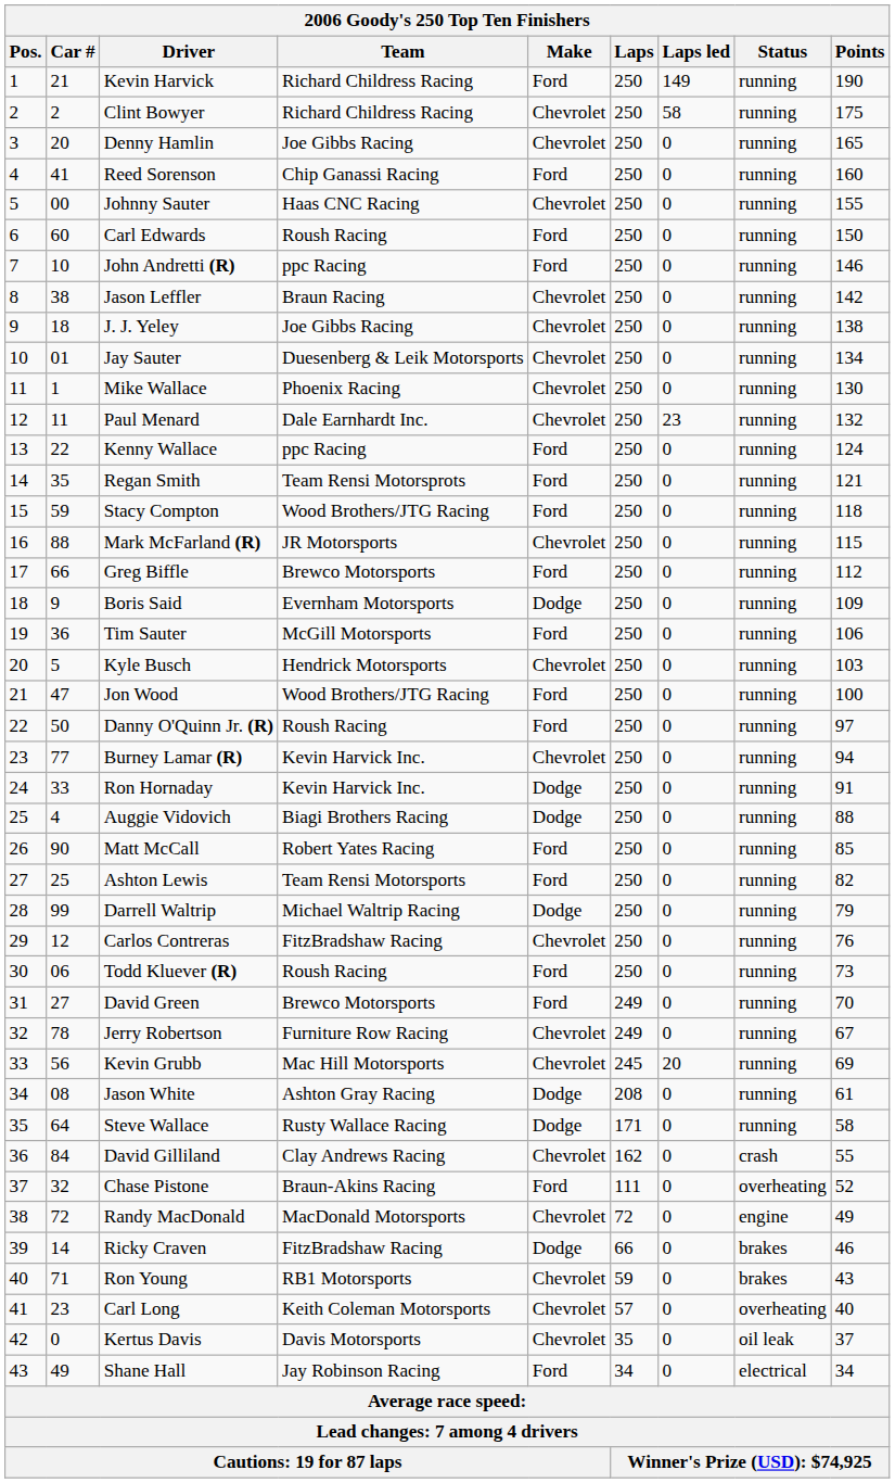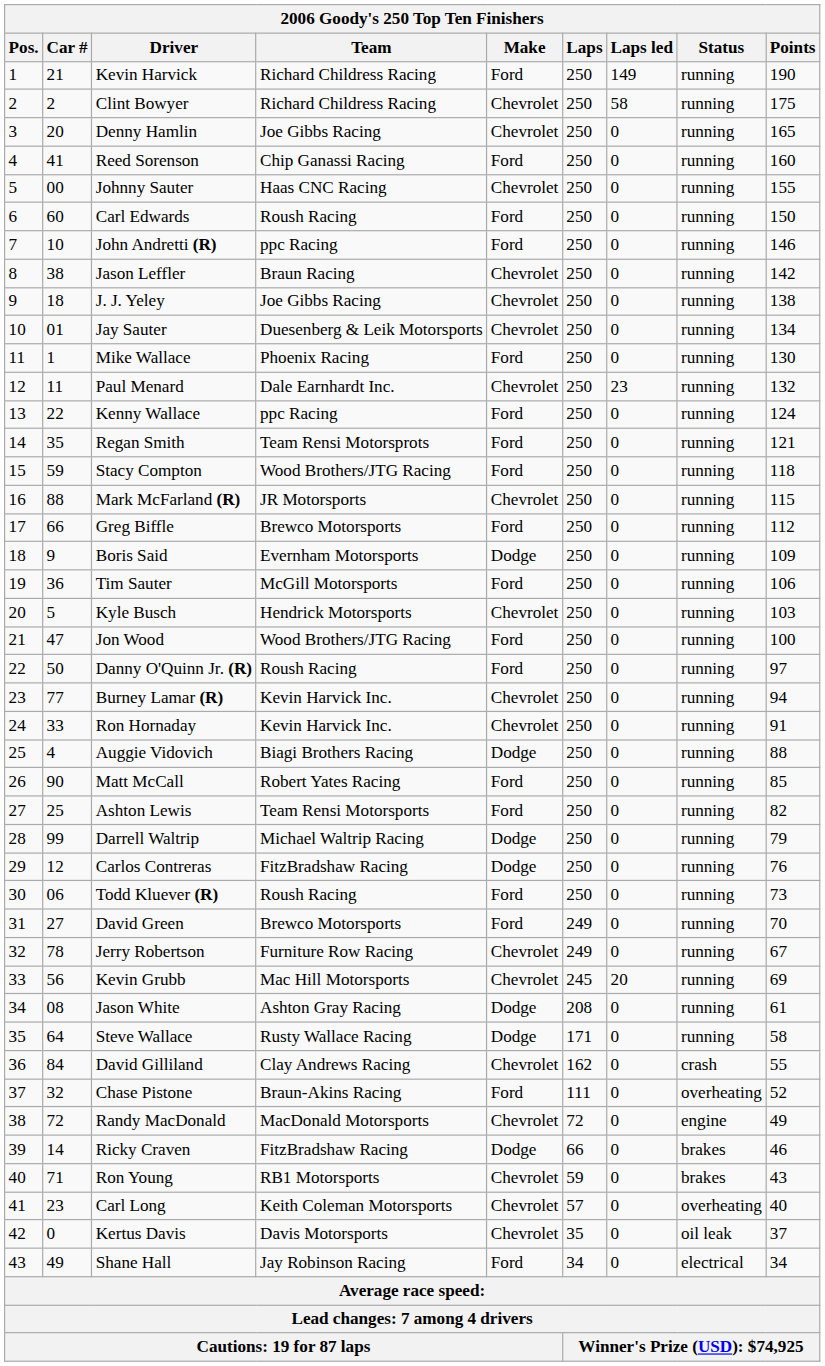Mike Wallace | Make: Chevrolet -> Ford
Ron Hornaday | Make: Dodge -> Chevrolet
Carlos Contreras | Make: Chevrolet -> Dodge
